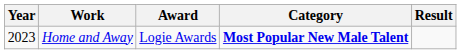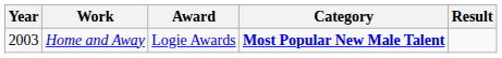Home and Away | Year: 2023 -> 2003
